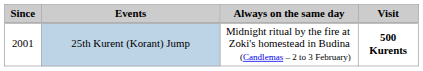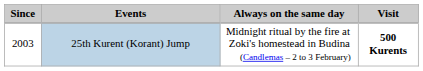25th Kurent (Korant) Jump | Since: 2001 -> 2003
